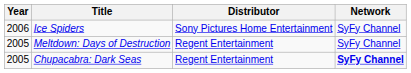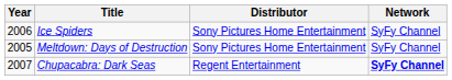Meltdown: Days of Destruction | Distributor: Regent Entertainment -> Sony Pictures Home Entertainment
Chupacabra: Dark Seas | Year: 2005 -> 2007
